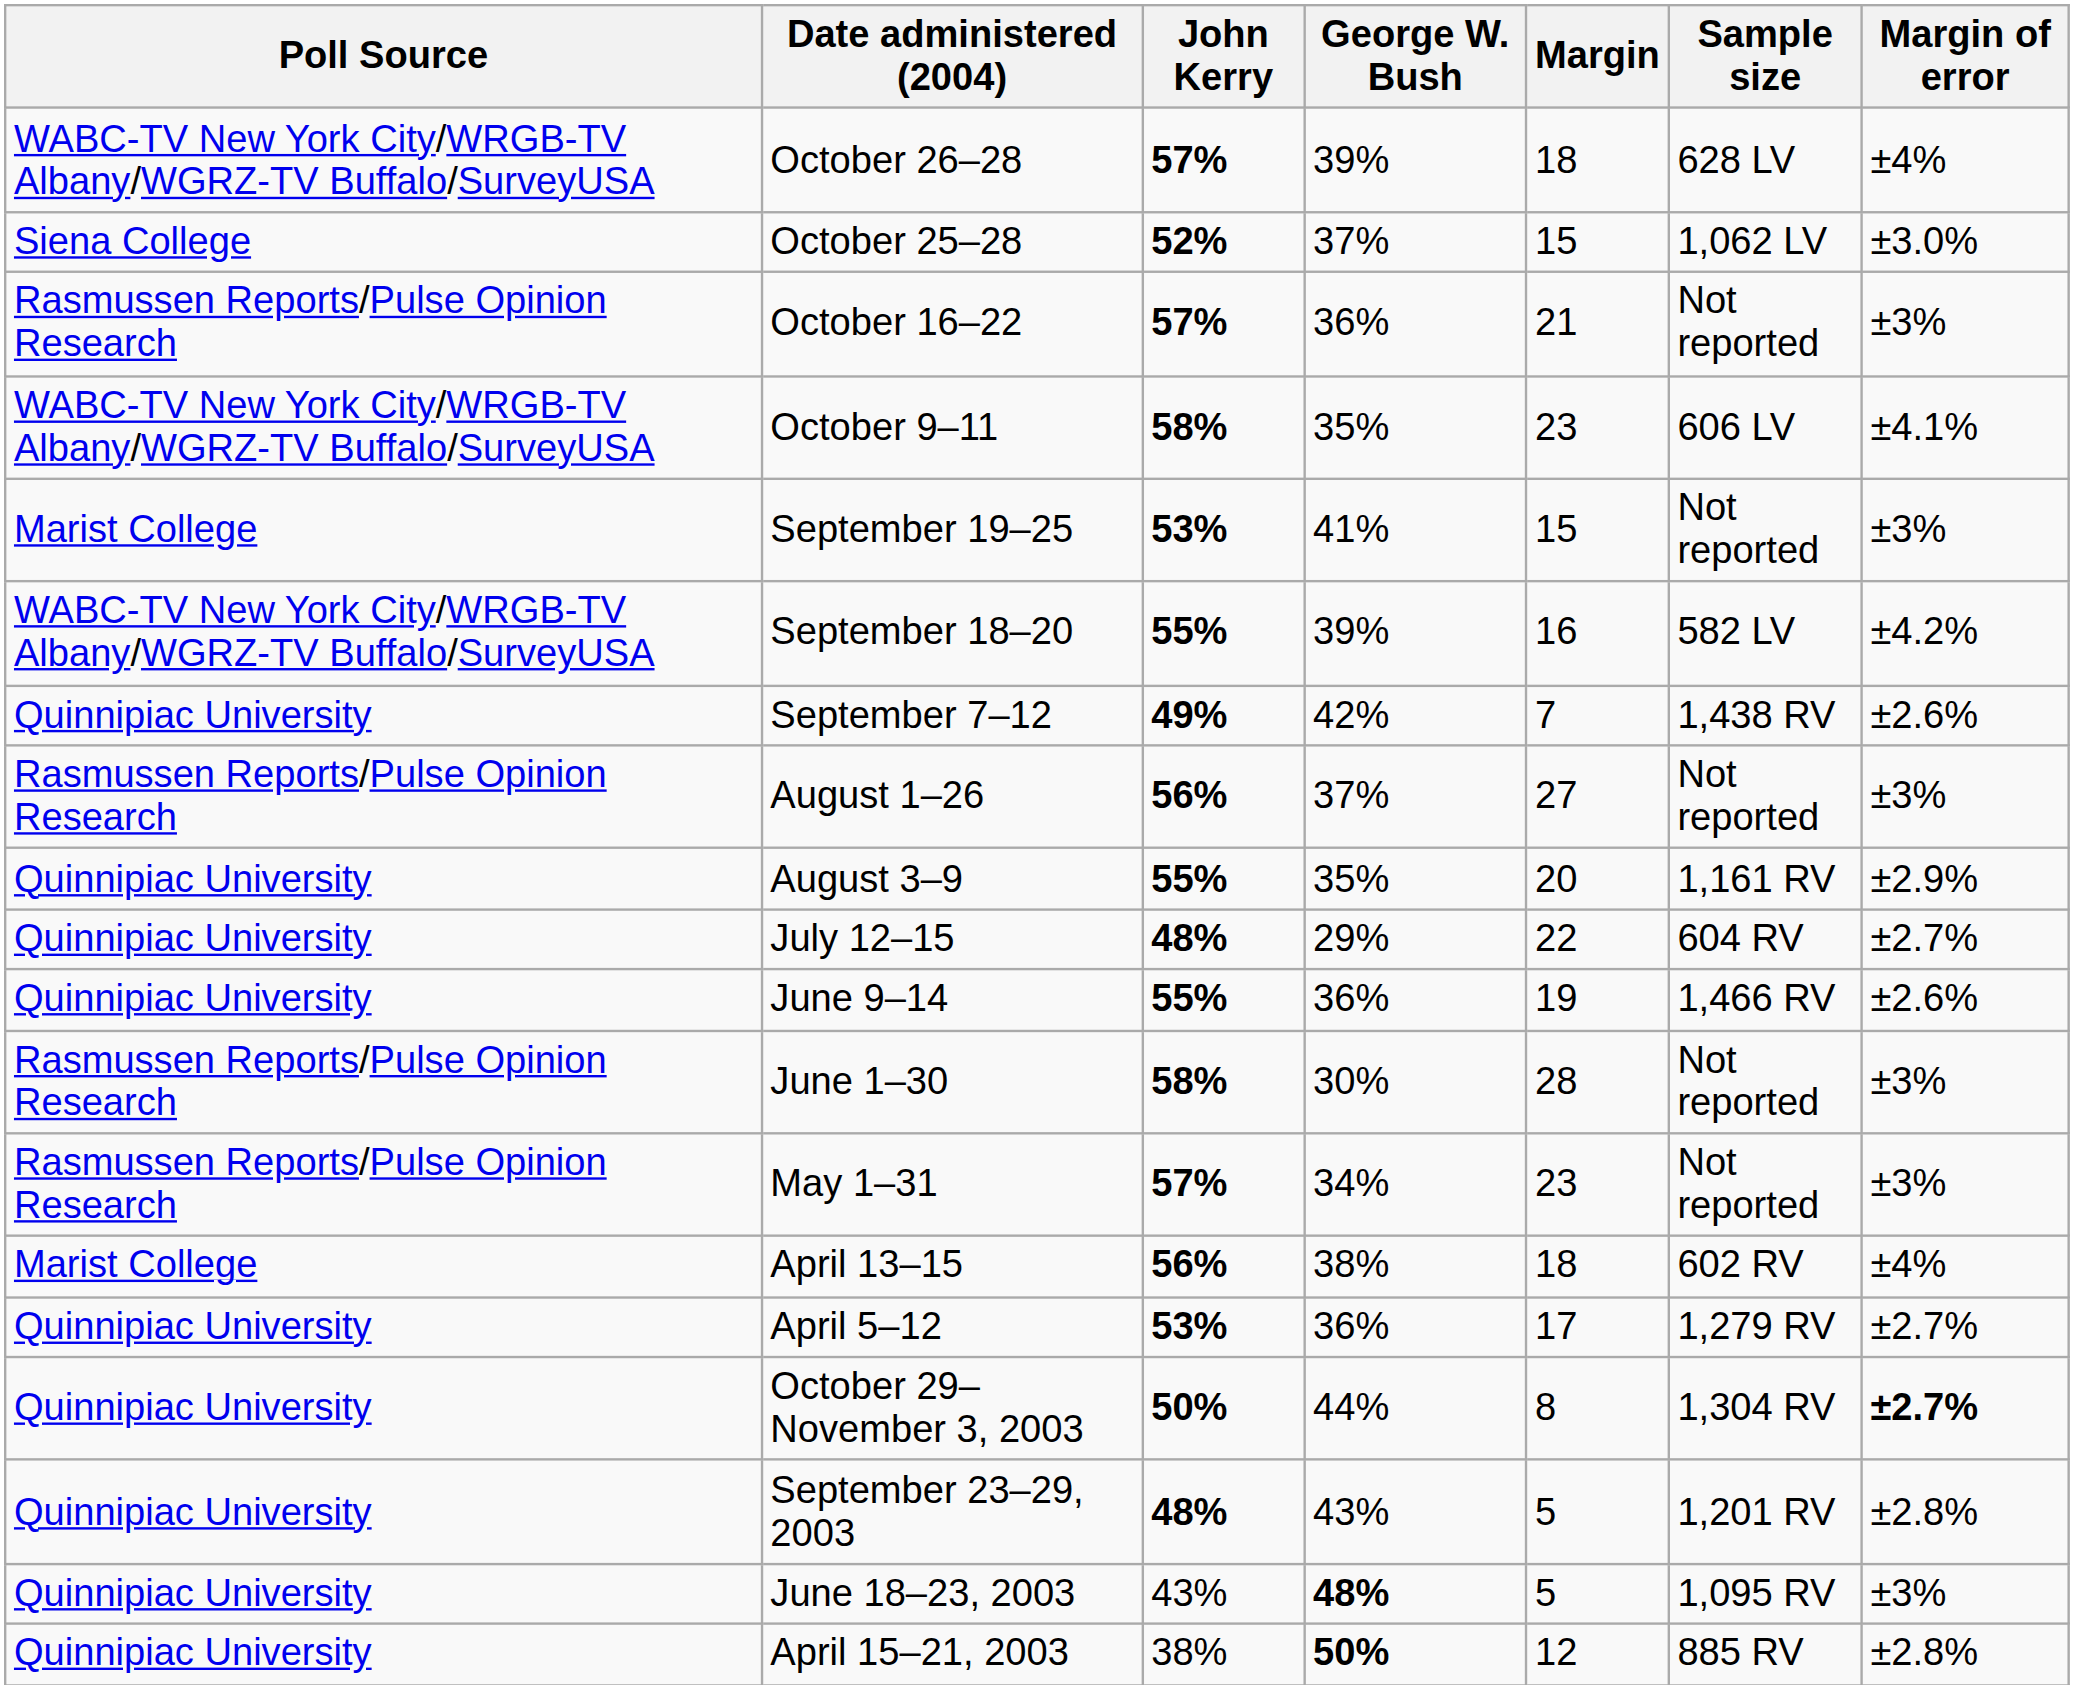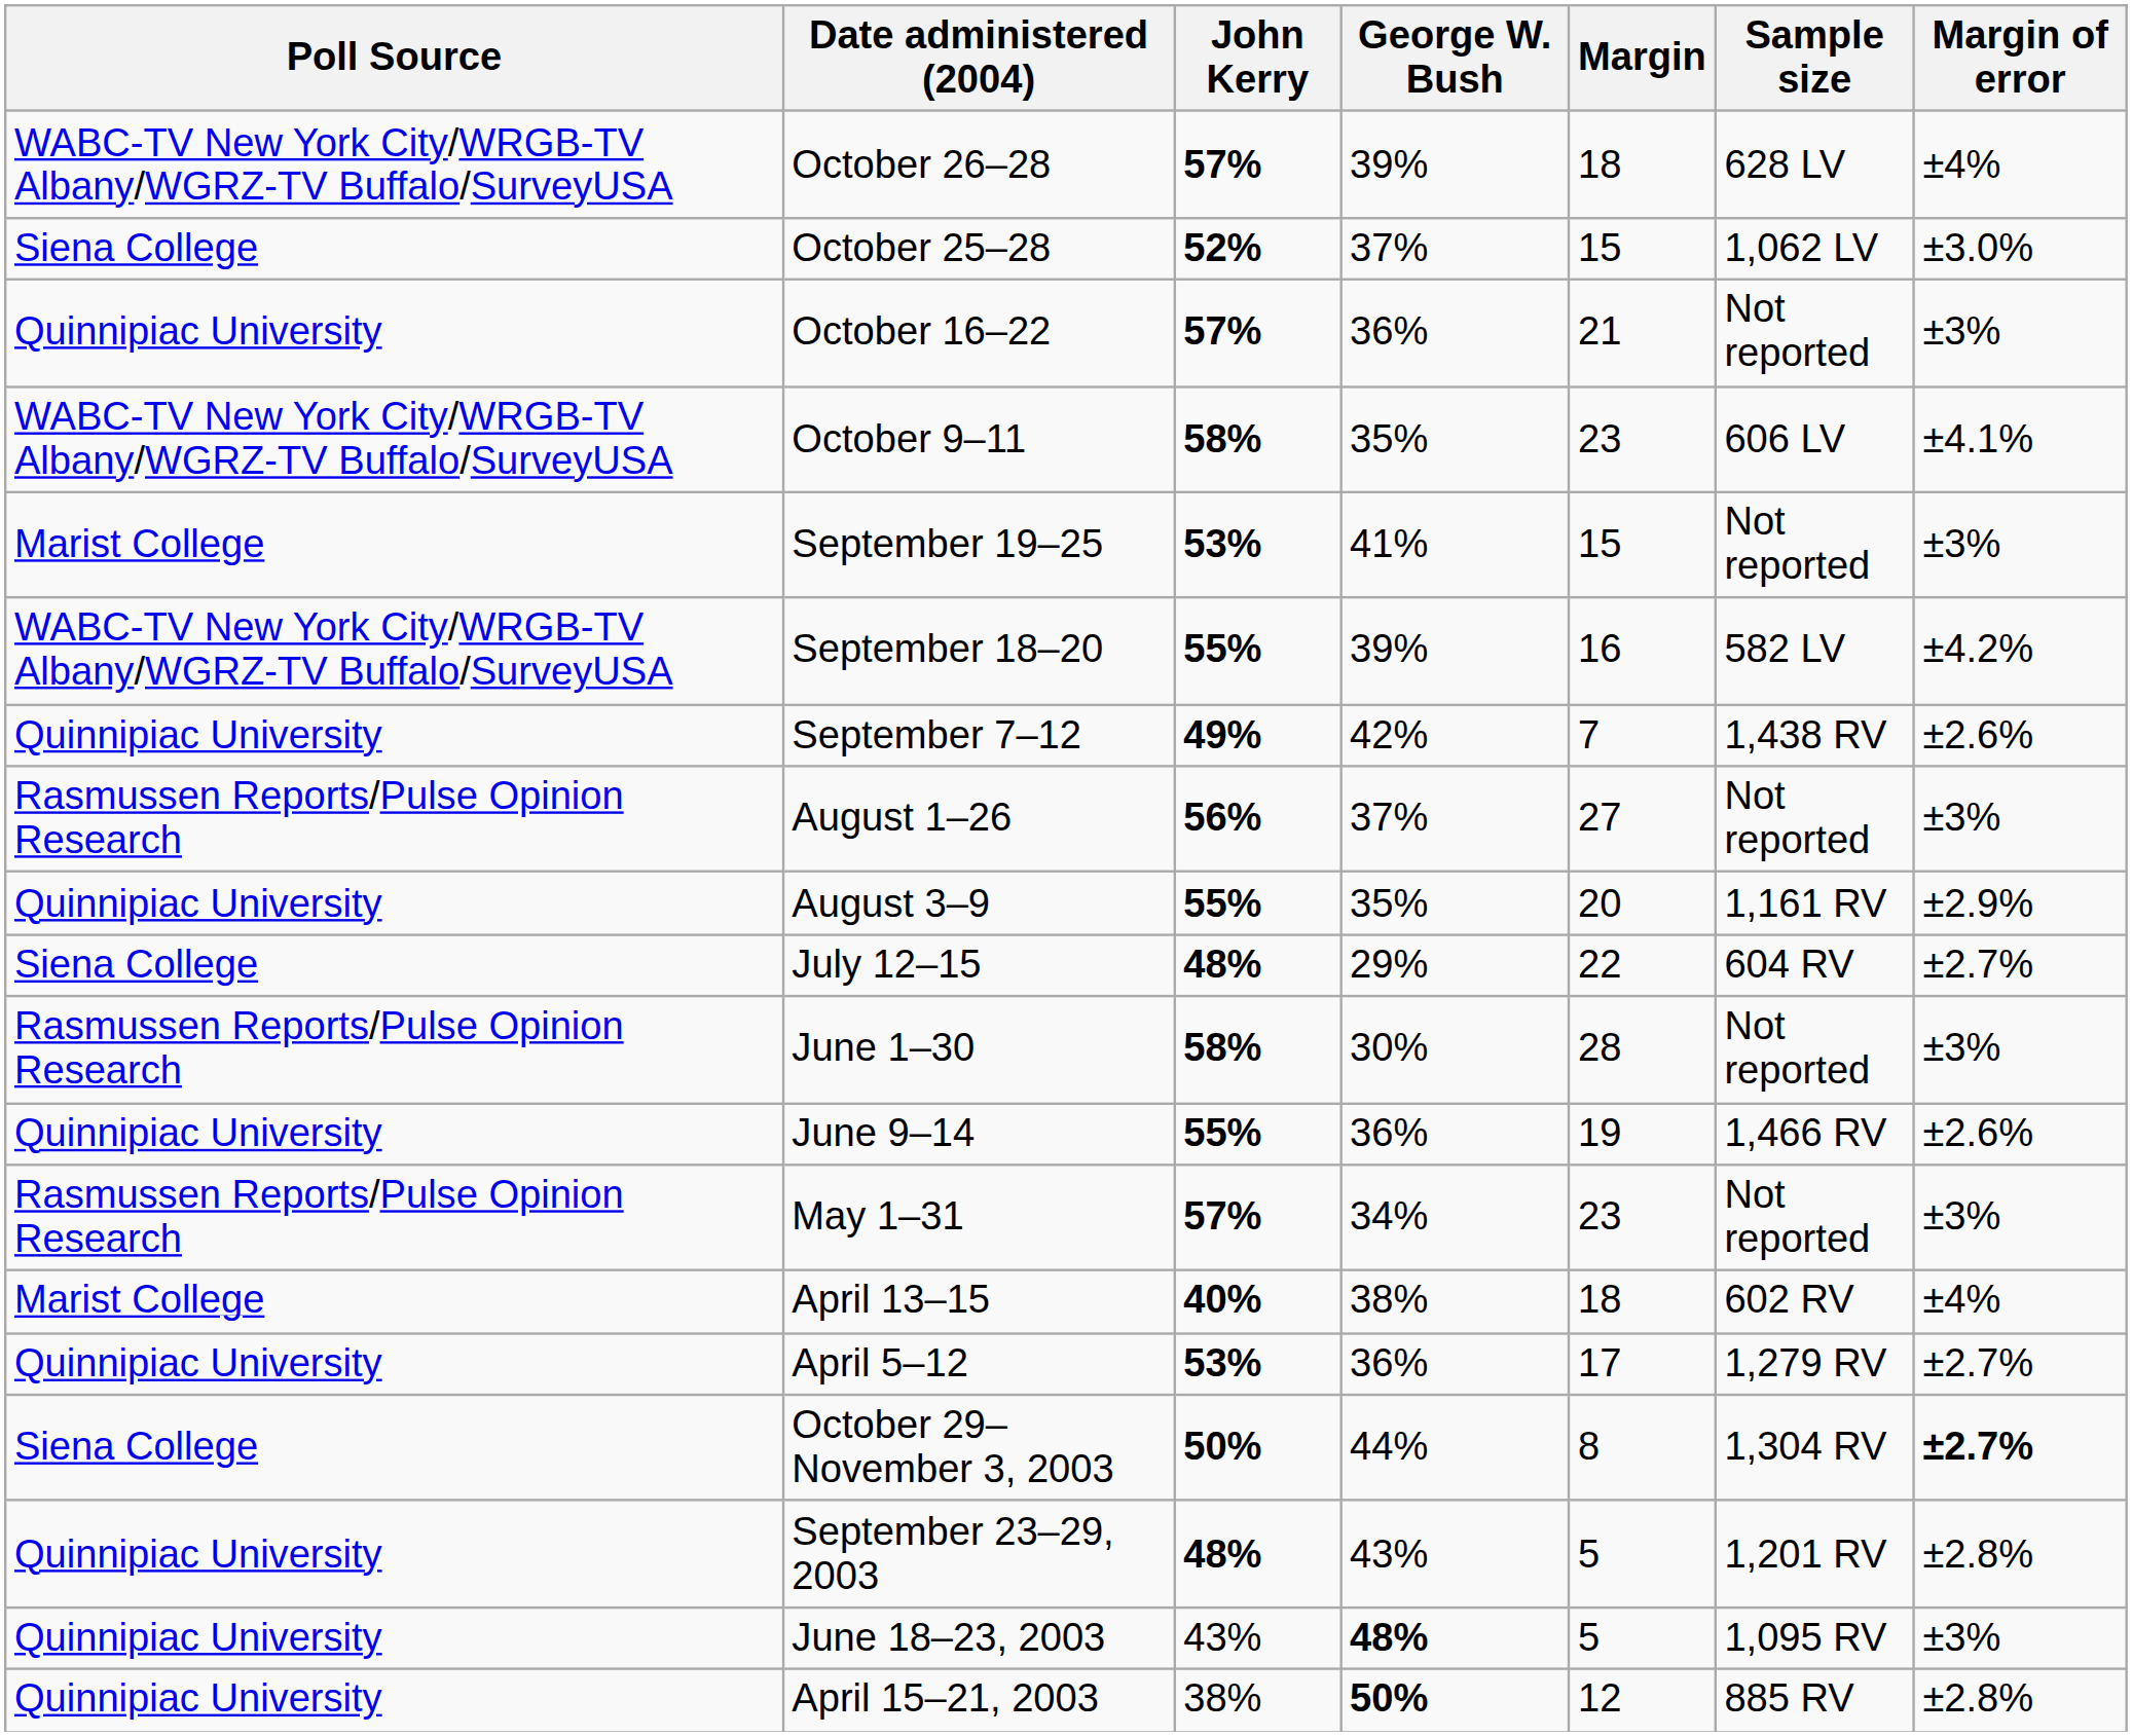October 16–22 | Poll Source: Rasmussen Reports/Pulse Opinion Research -> Quinnipiac University
July 12–15 | Poll Source: Quinnipiac University -> Siena College
rows swapped: June 1–30 <-> June 9–14
April 13–15 | John Kerry: 56% -> 40%
October 29–November 3, 2003 | Poll Source: Quinnipiac University -> Siena College
